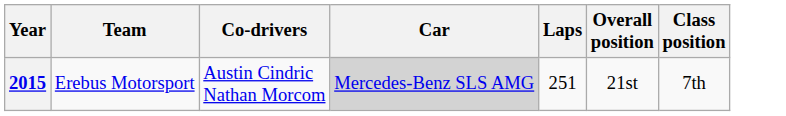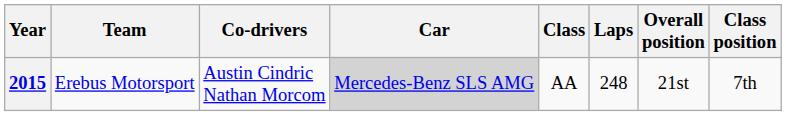+ column: Class | AA
2015 | Laps: 251 -> 248
